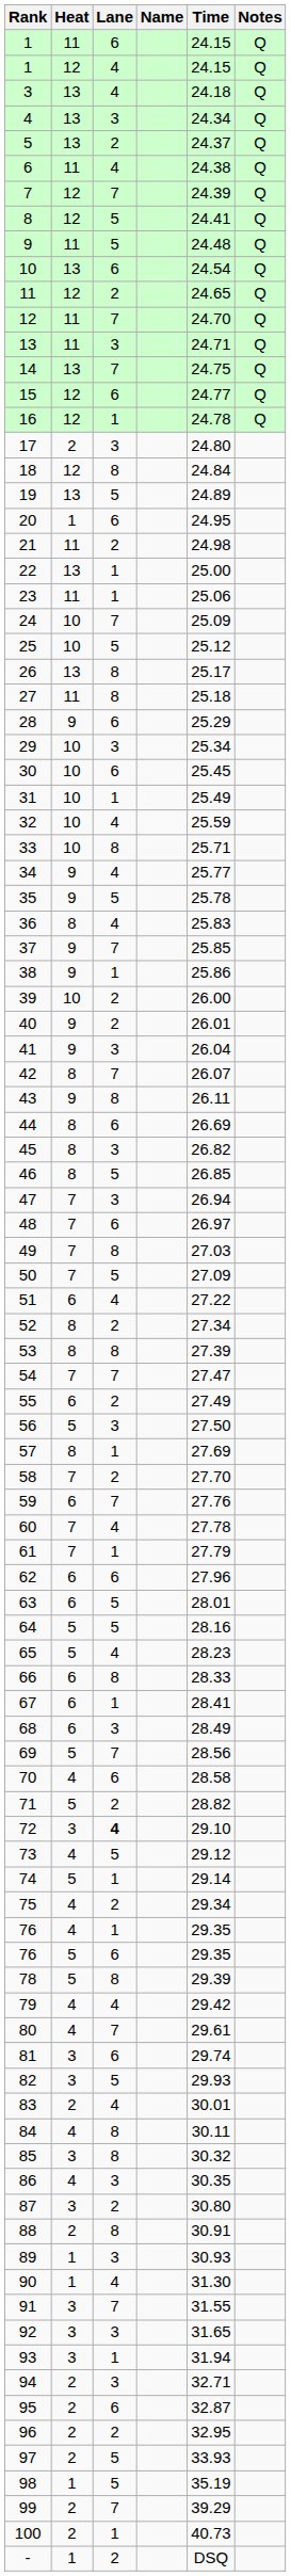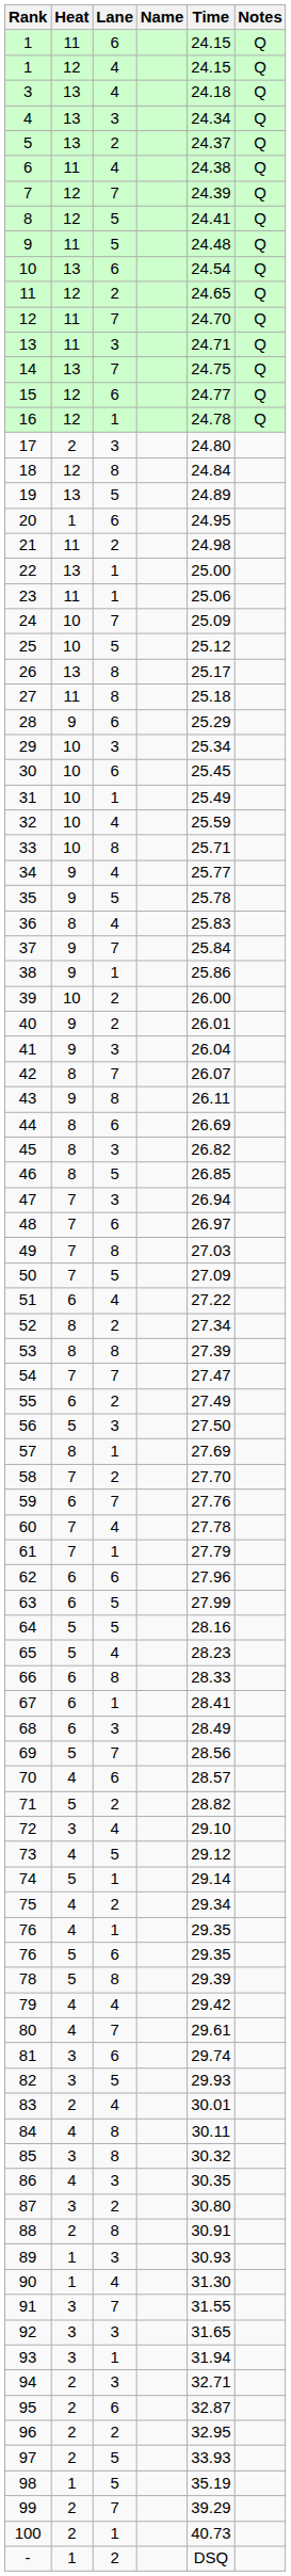37 | Time: 25.85 -> 25.84
63 | Time: 28.01 -> 27.99
70 | Time: 28.58 -> 28.57
72 | Lane: bold -> normal
